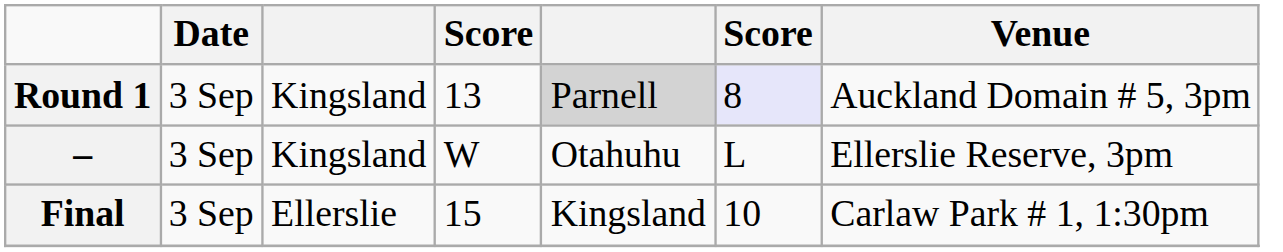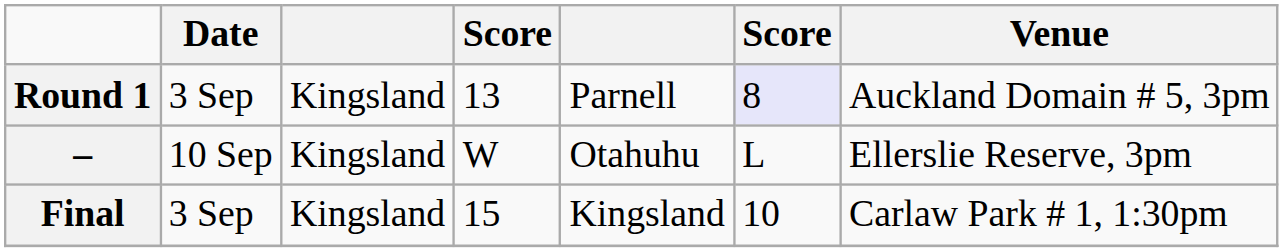Round 1 | column 5: lightgrey background -> no background
– | Date: 3 Sep -> 10 Sep
Final | column 3: Ellerslie -> Kingsland
